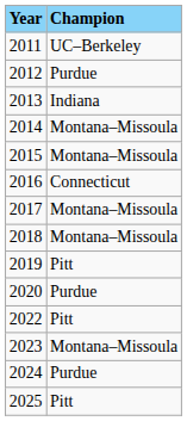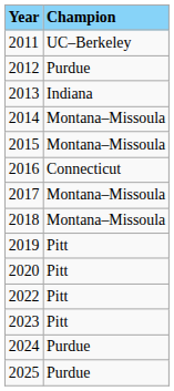2020 | Champion: Purdue -> Pitt
2023 | Champion: Montana–Missoula -> Pitt
2025 | Champion: Pitt -> Purdue
